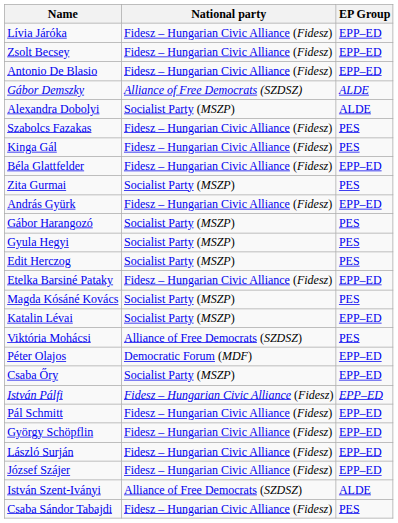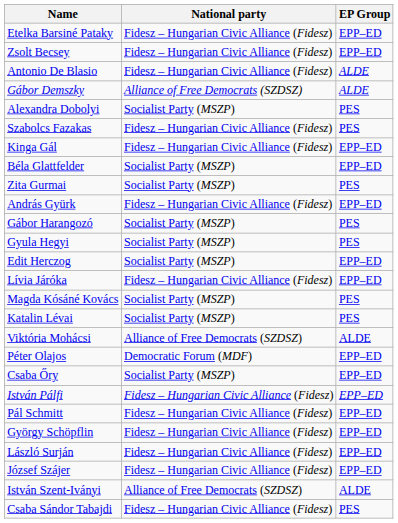rows swapped: Etelka Barsiné Pataky <-> Lívia Járóka
Antonio De Blasio | EP Group: EPP–ED -> ALDE
Alexandra Dobolyi | EP Group: ALDE -> PES
Kinga Gál | EP Group: PES -> EPP–ED
Béla Glattfelder | National party: Fidesz – Hungarian Civic Alliance (Fidesz) -> Socialist Party (MSZP)
Edit Herczog | EP Group: PES -> EPP–ED
Katalin Lévai | EP Group: EPP–ED -> PES
Viktória Mohácsi | EP Group: PES -> ALDE
